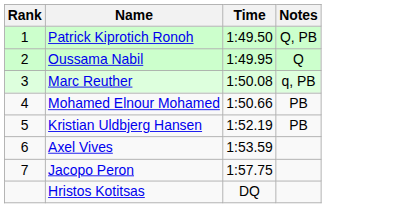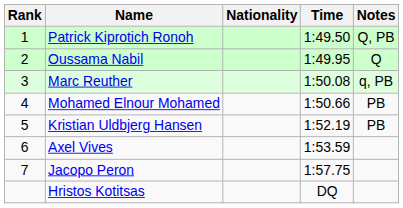+ column: Nationality
